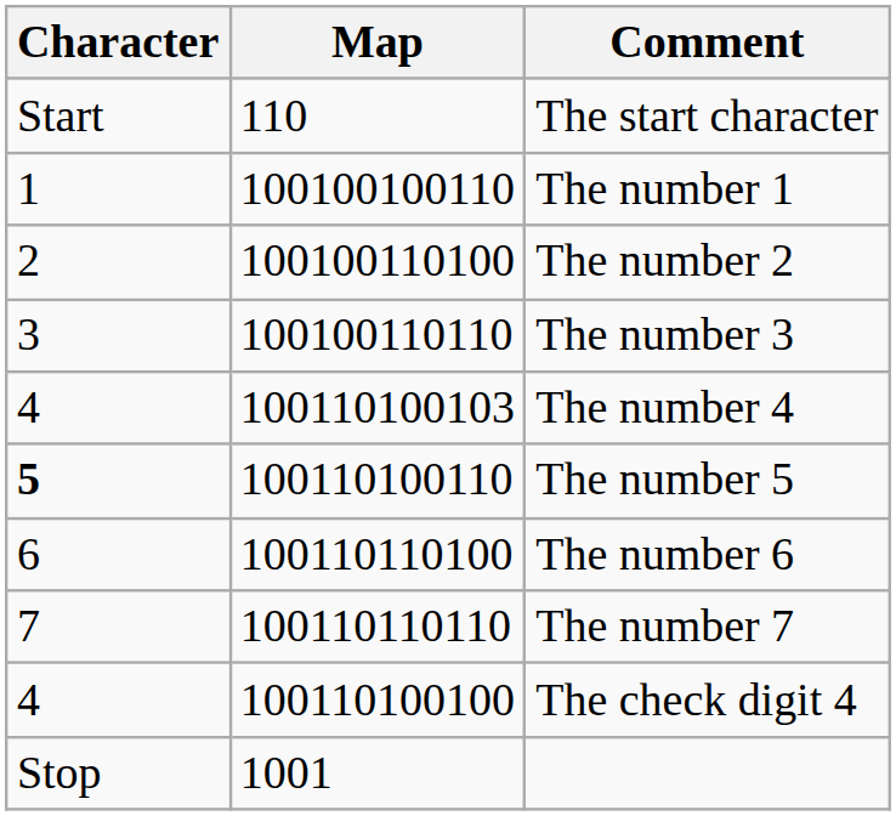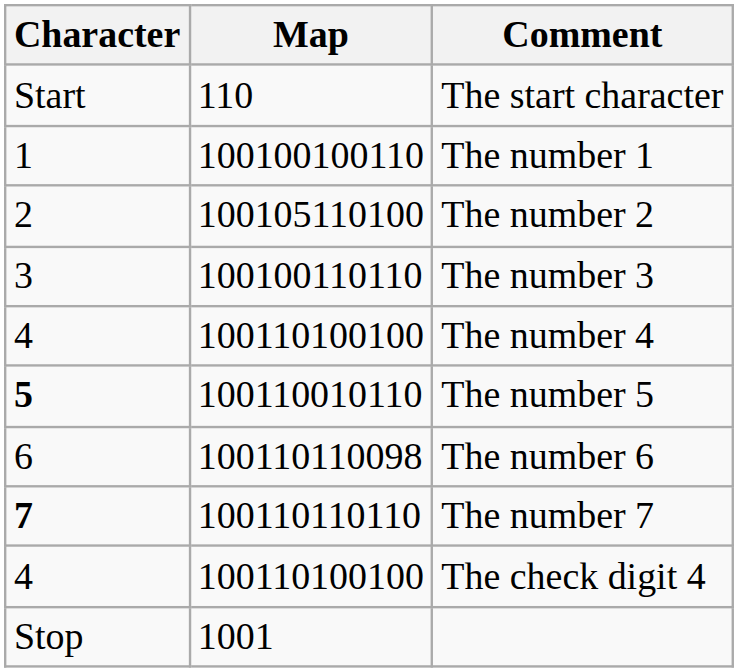The number 2 | Map: 100100110100 -> 100105110100
The number 4 | Map: 100110100103 -> 100110100100
The number 5 | Map: 100110100110 -> 100110010110
The number 6 | Map: 100110110100 -> 100110110098
The number 7 | Character: normal -> bold
